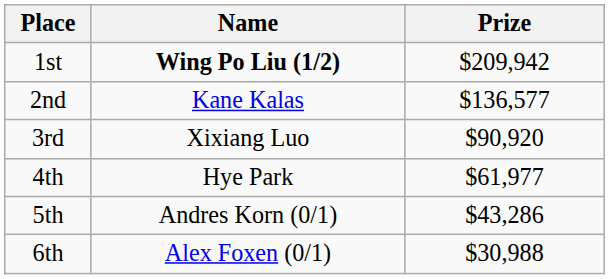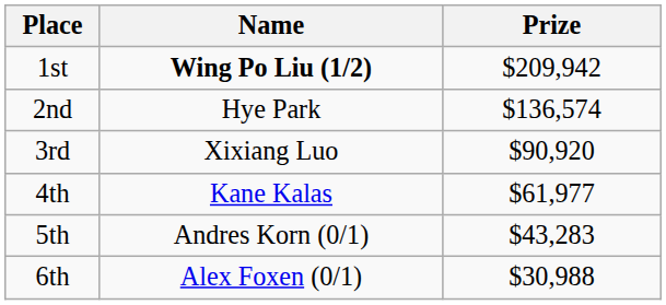2nd | Name: Kane Kalas -> Hye Park
2nd | Prize: $136,577 -> $136,574
4th | Name: Hye Park -> Kane Kalas
5th | Prize: $43,286 -> $43,283
